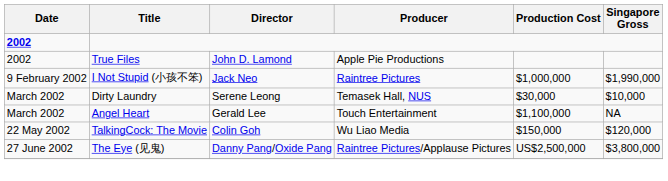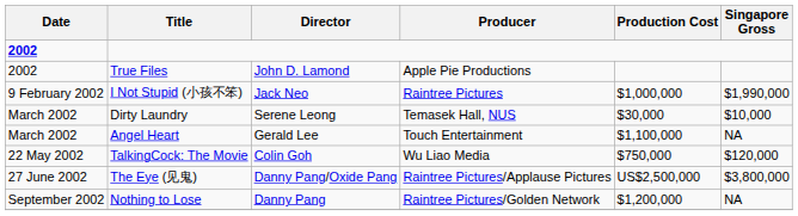TalkingCock: The Movie | Production Cost: $150,000 -> $750,000
+ row: September 2002 | Nothing to Lose | Danny Pang | Raintree Pictures/Golden Network | $1,200,000 | NA
